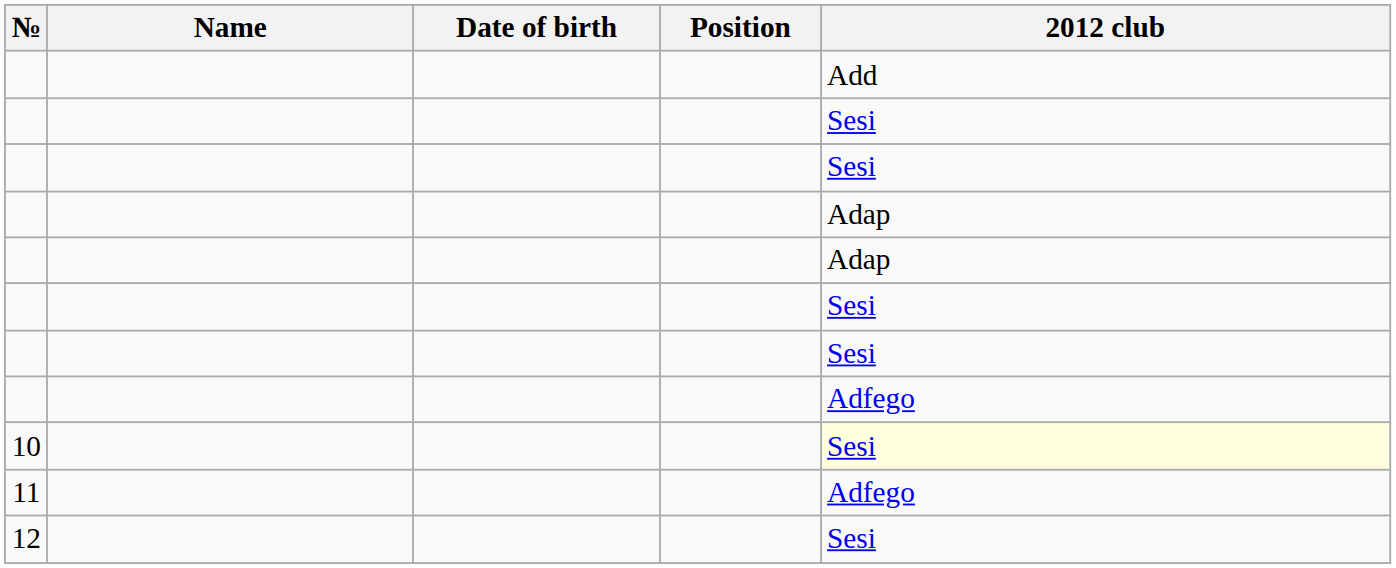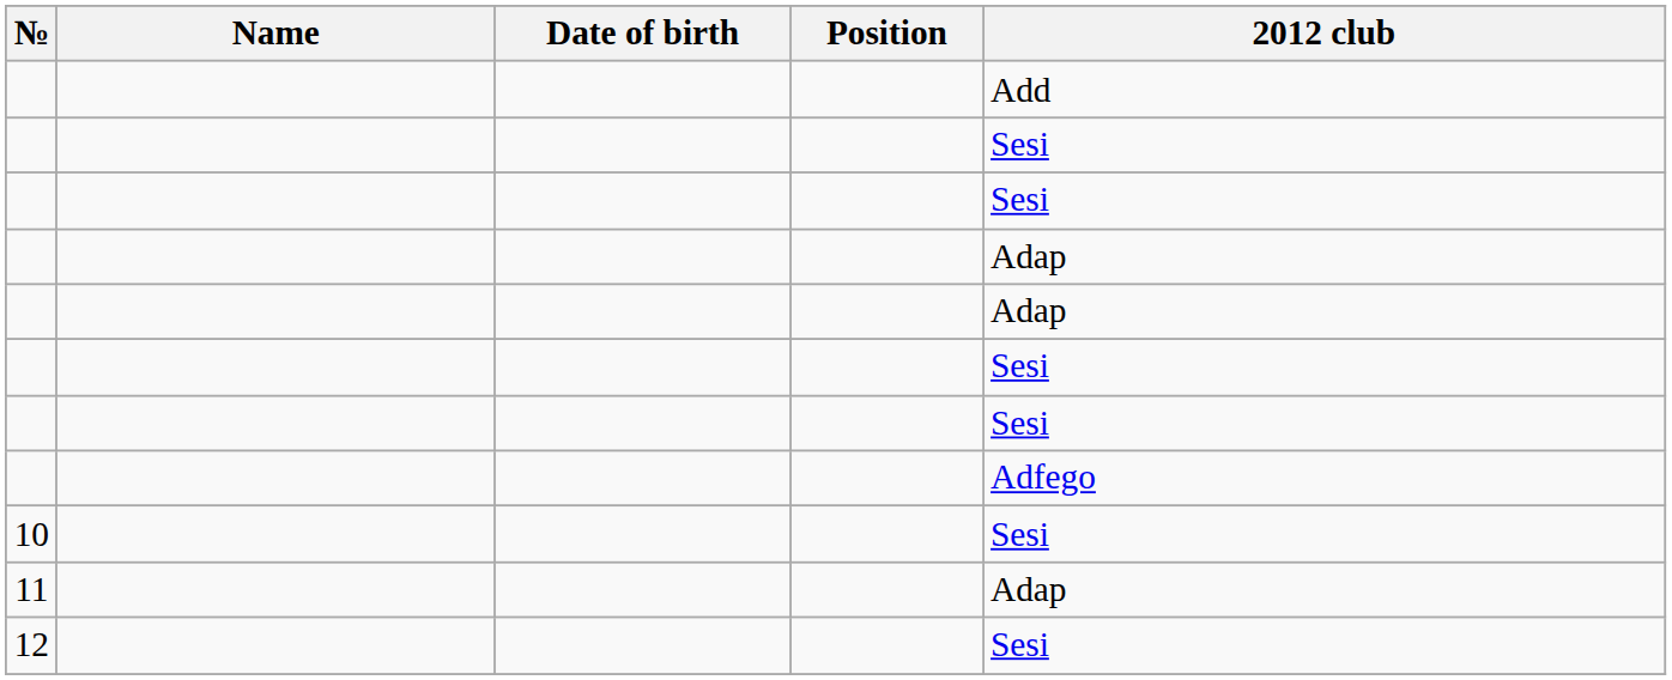10 | 2012 club: lightyellow background -> no background
11 | 2012 club: Adfego -> Adap
